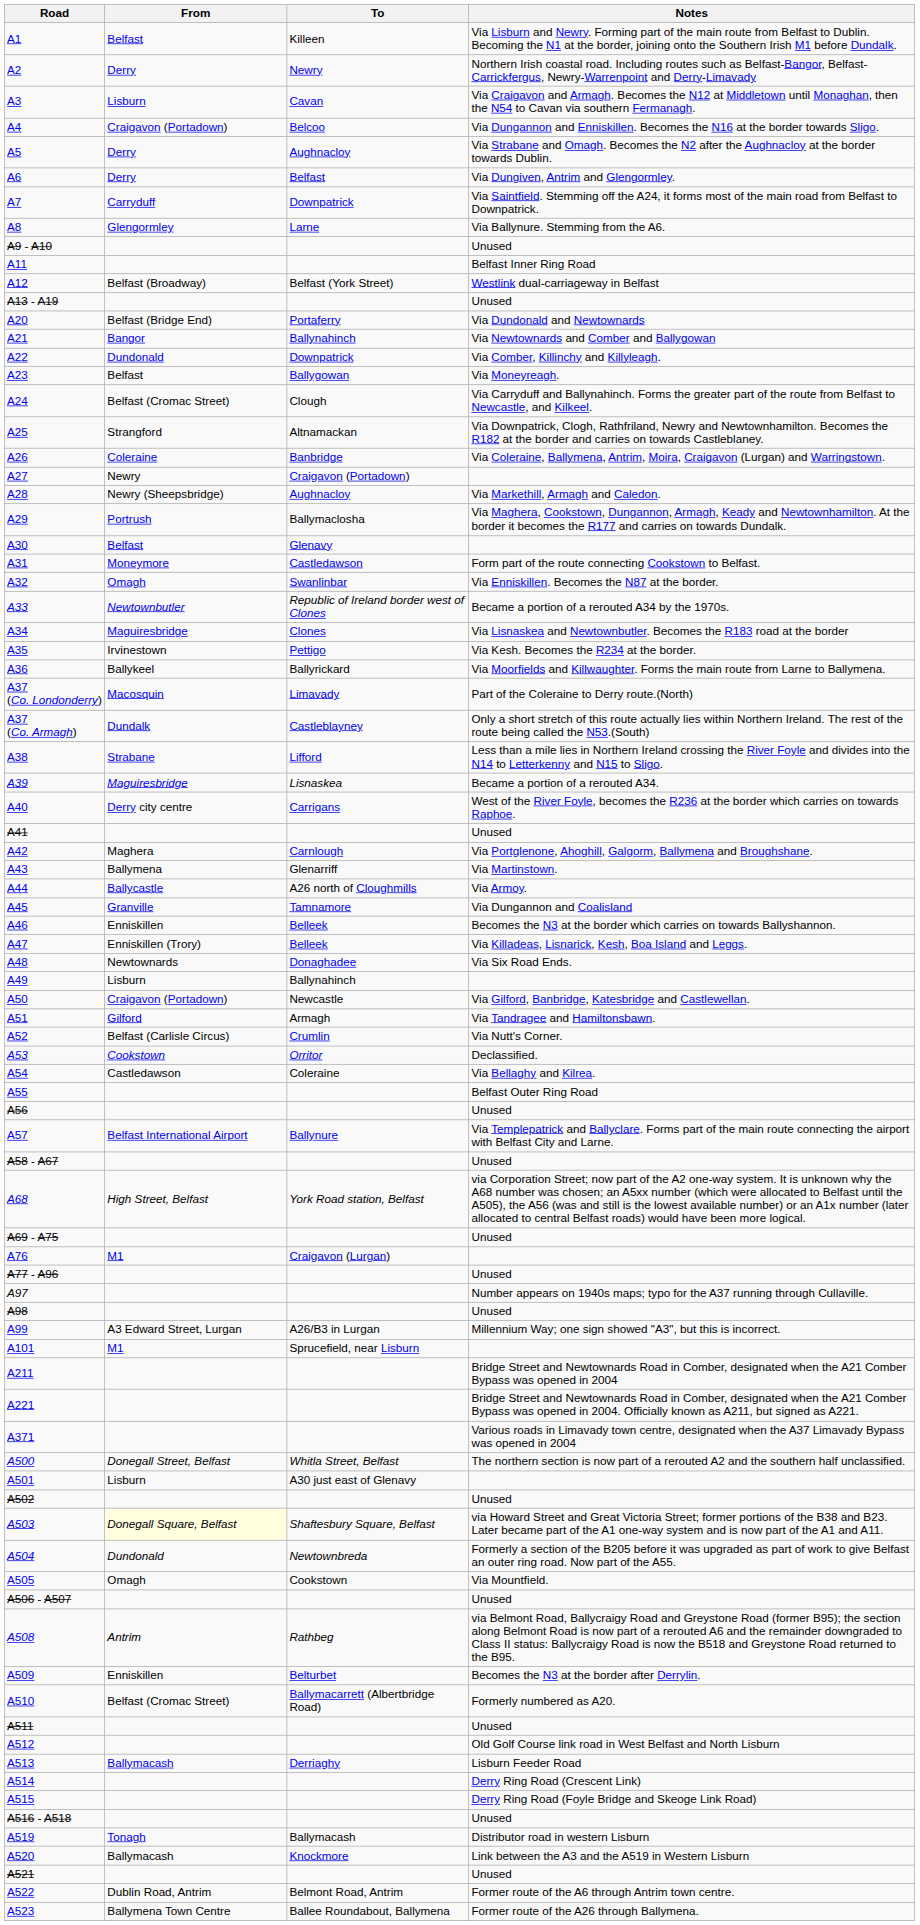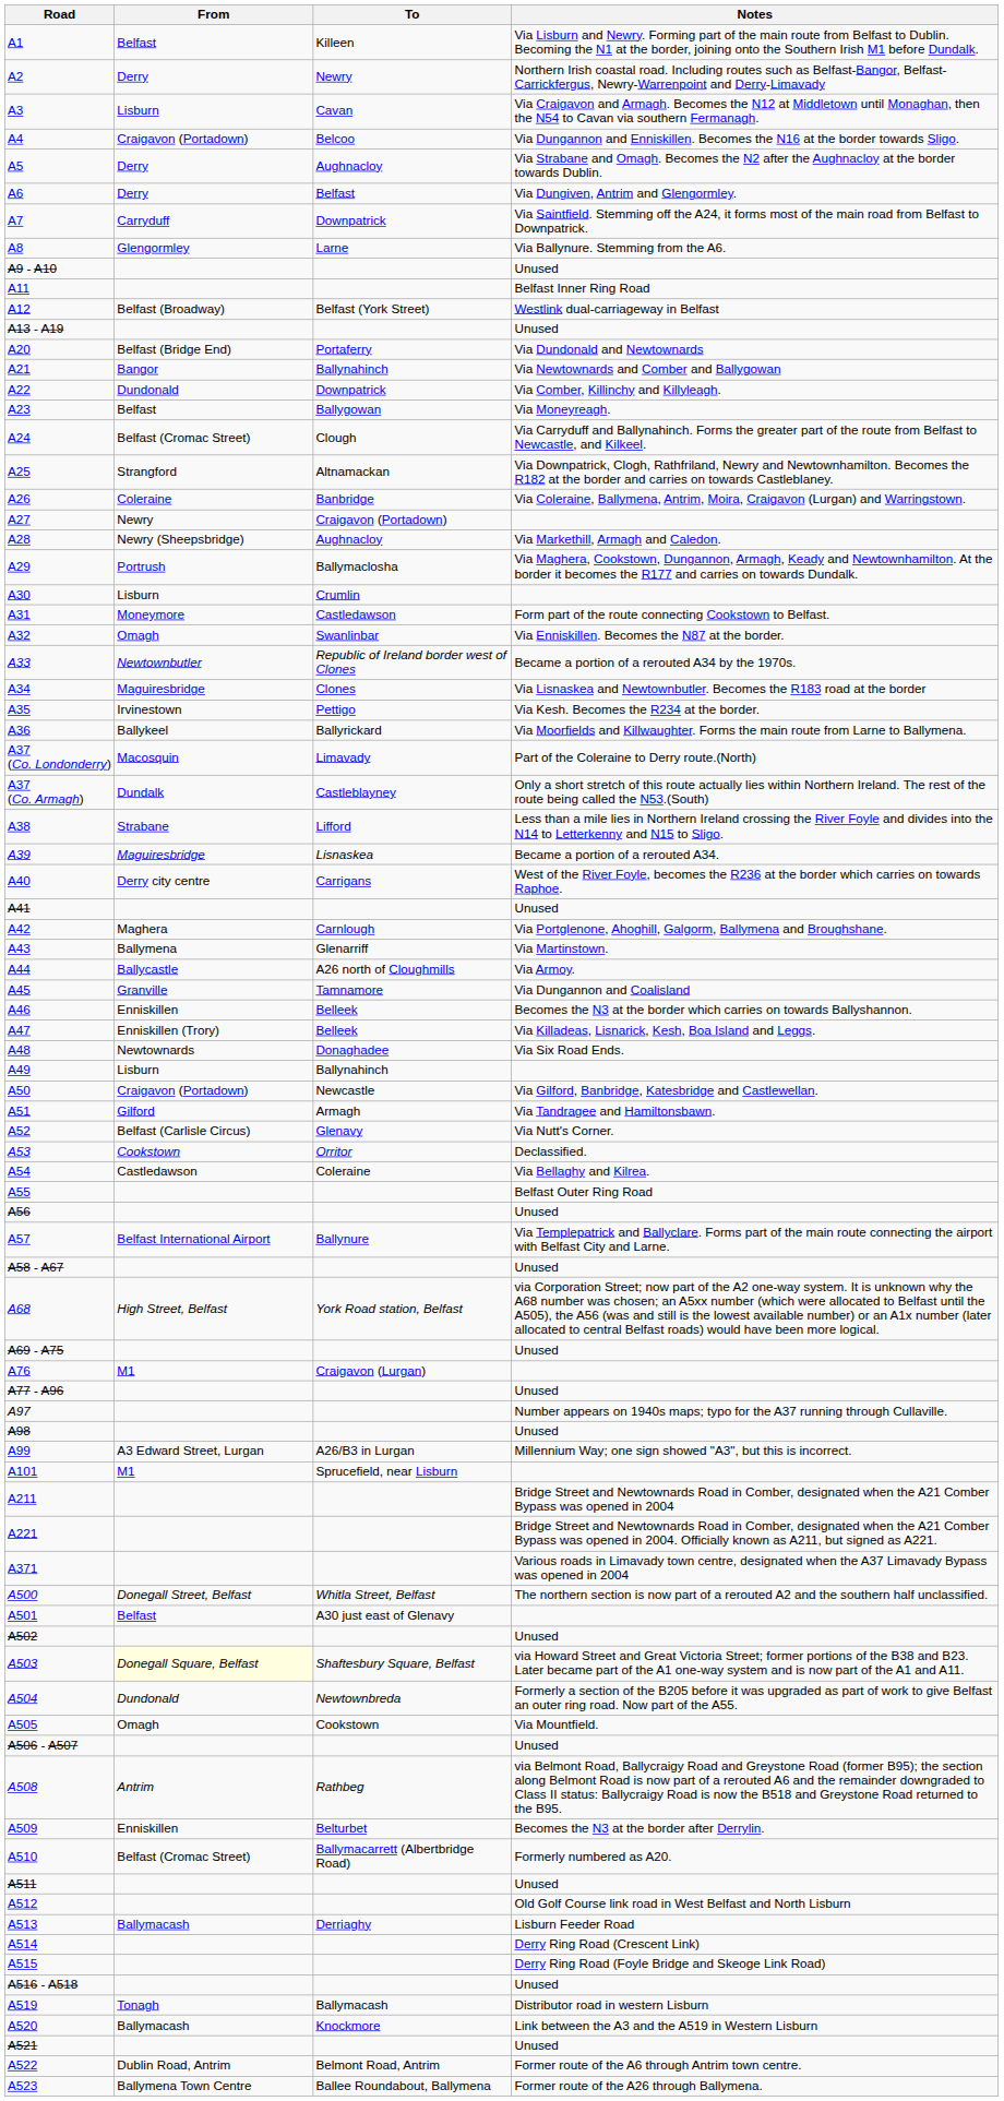A30 | From: Belfast -> Lisburn
A30 | To: Glenavy -> Crumlin
A52 | To: Crumlin -> Glenavy
A501 | From: Lisburn -> Belfast
